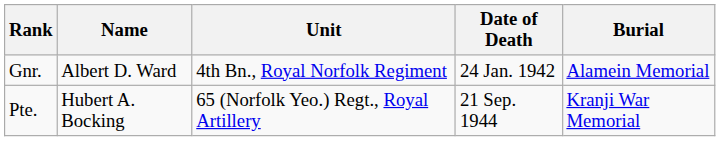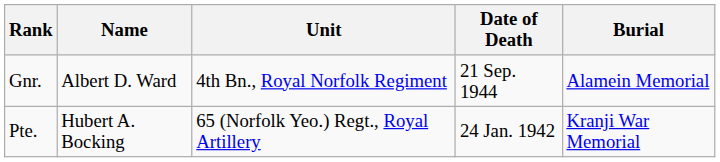Gnr. | Date of Death: 24 Jan. 1942 -> 21 Sep. 1944
Pte. | Date of Death: 21 Sep. 1944 -> 24 Jan. 1942
